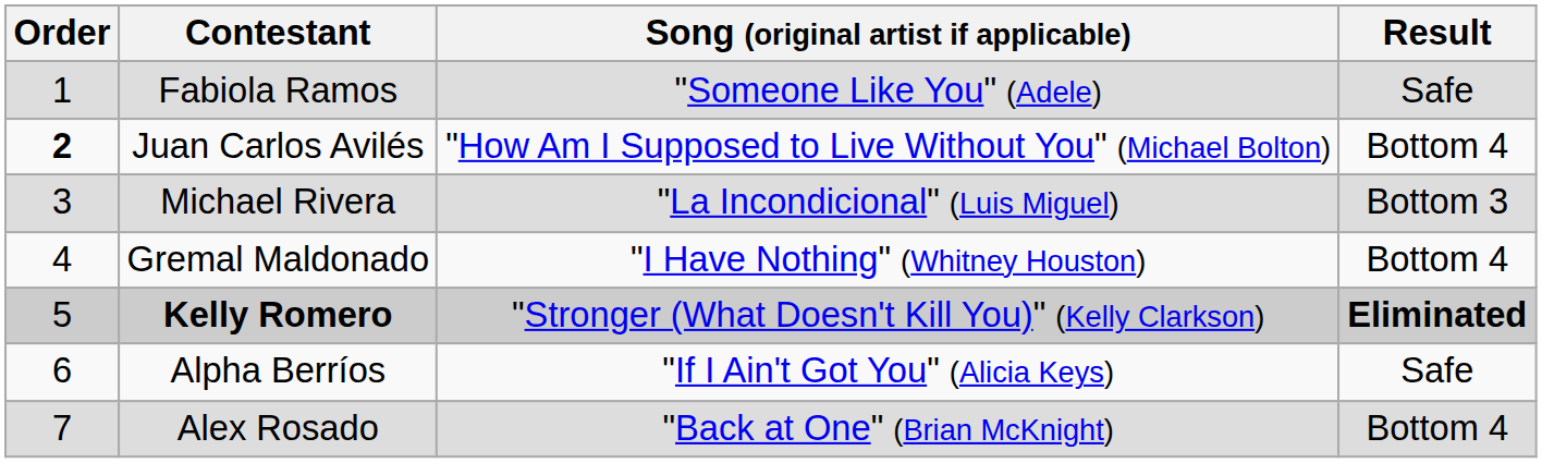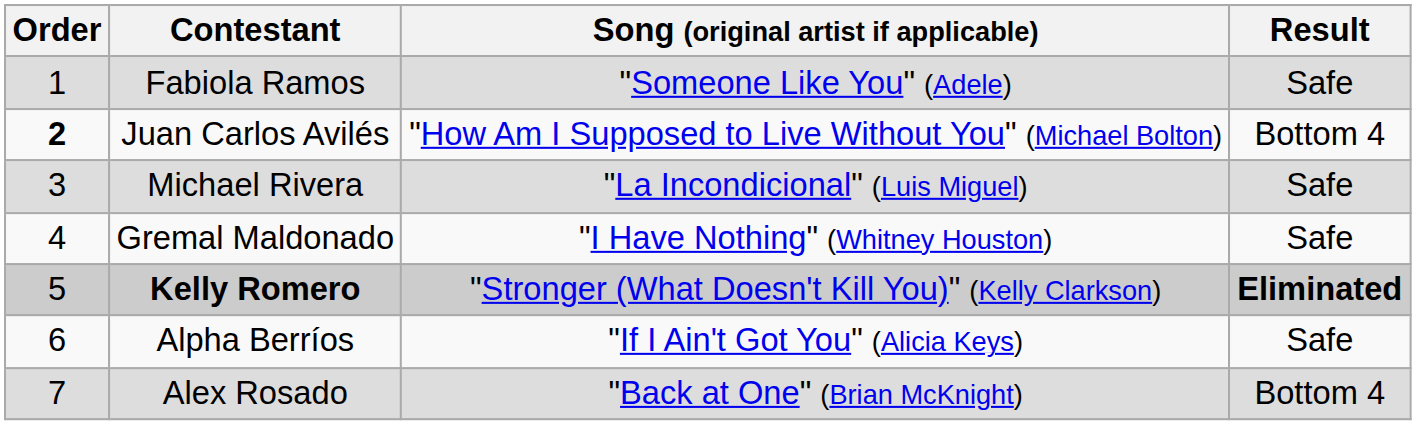Michael Rivera | Result: Bottom 3 -> Safe
Gremal Maldonado | Result: Bottom 4 -> Safe
